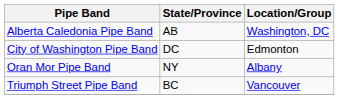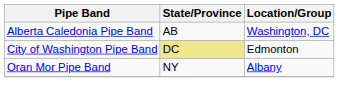City of Washington Pipe Band | State/Province: no background -> khaki background
- row: Triumph Street Pipe Band | BC | Vancouver
